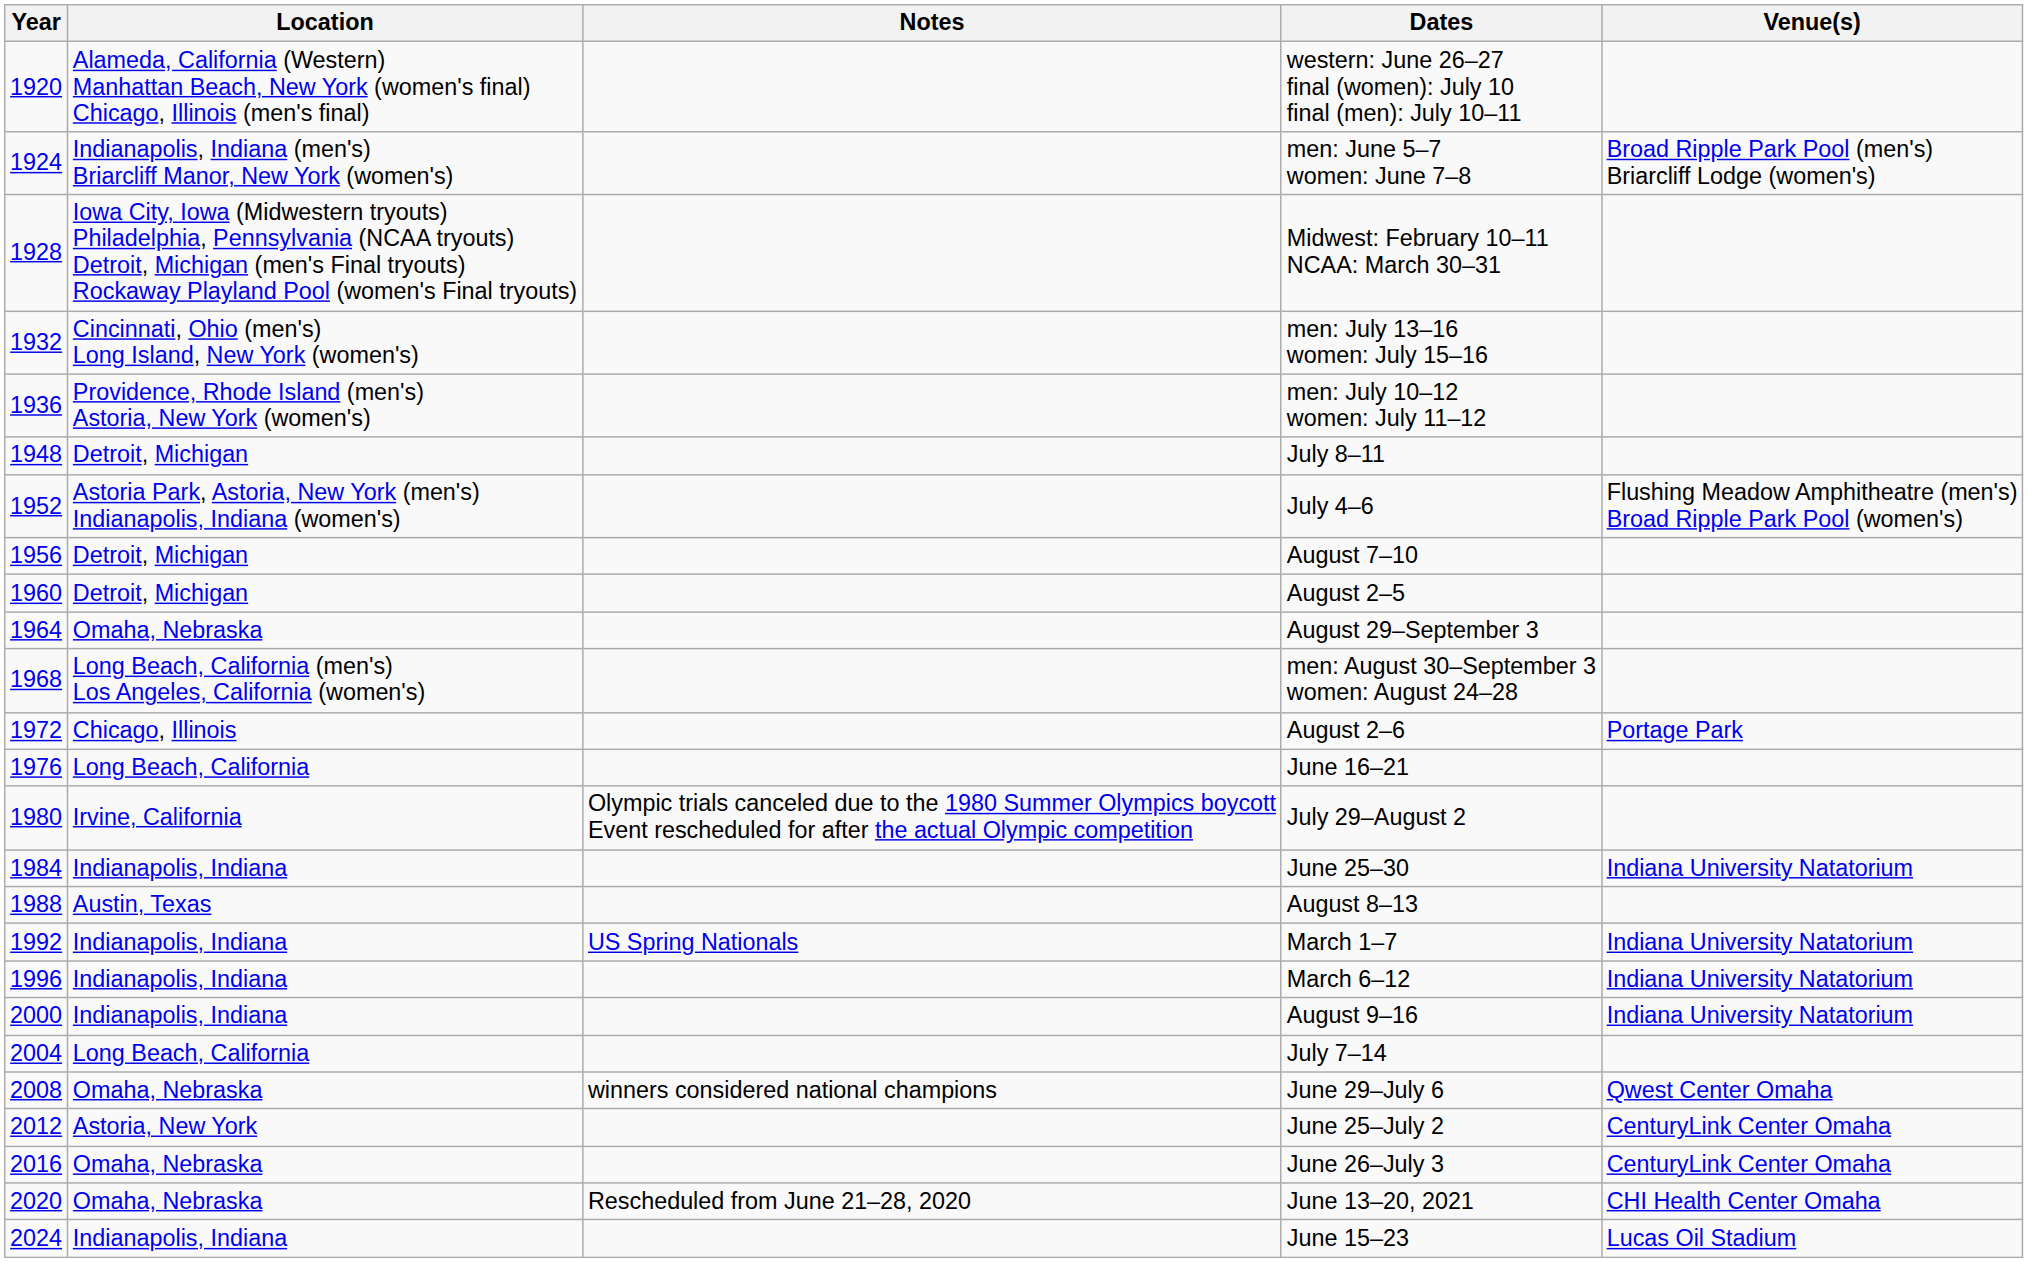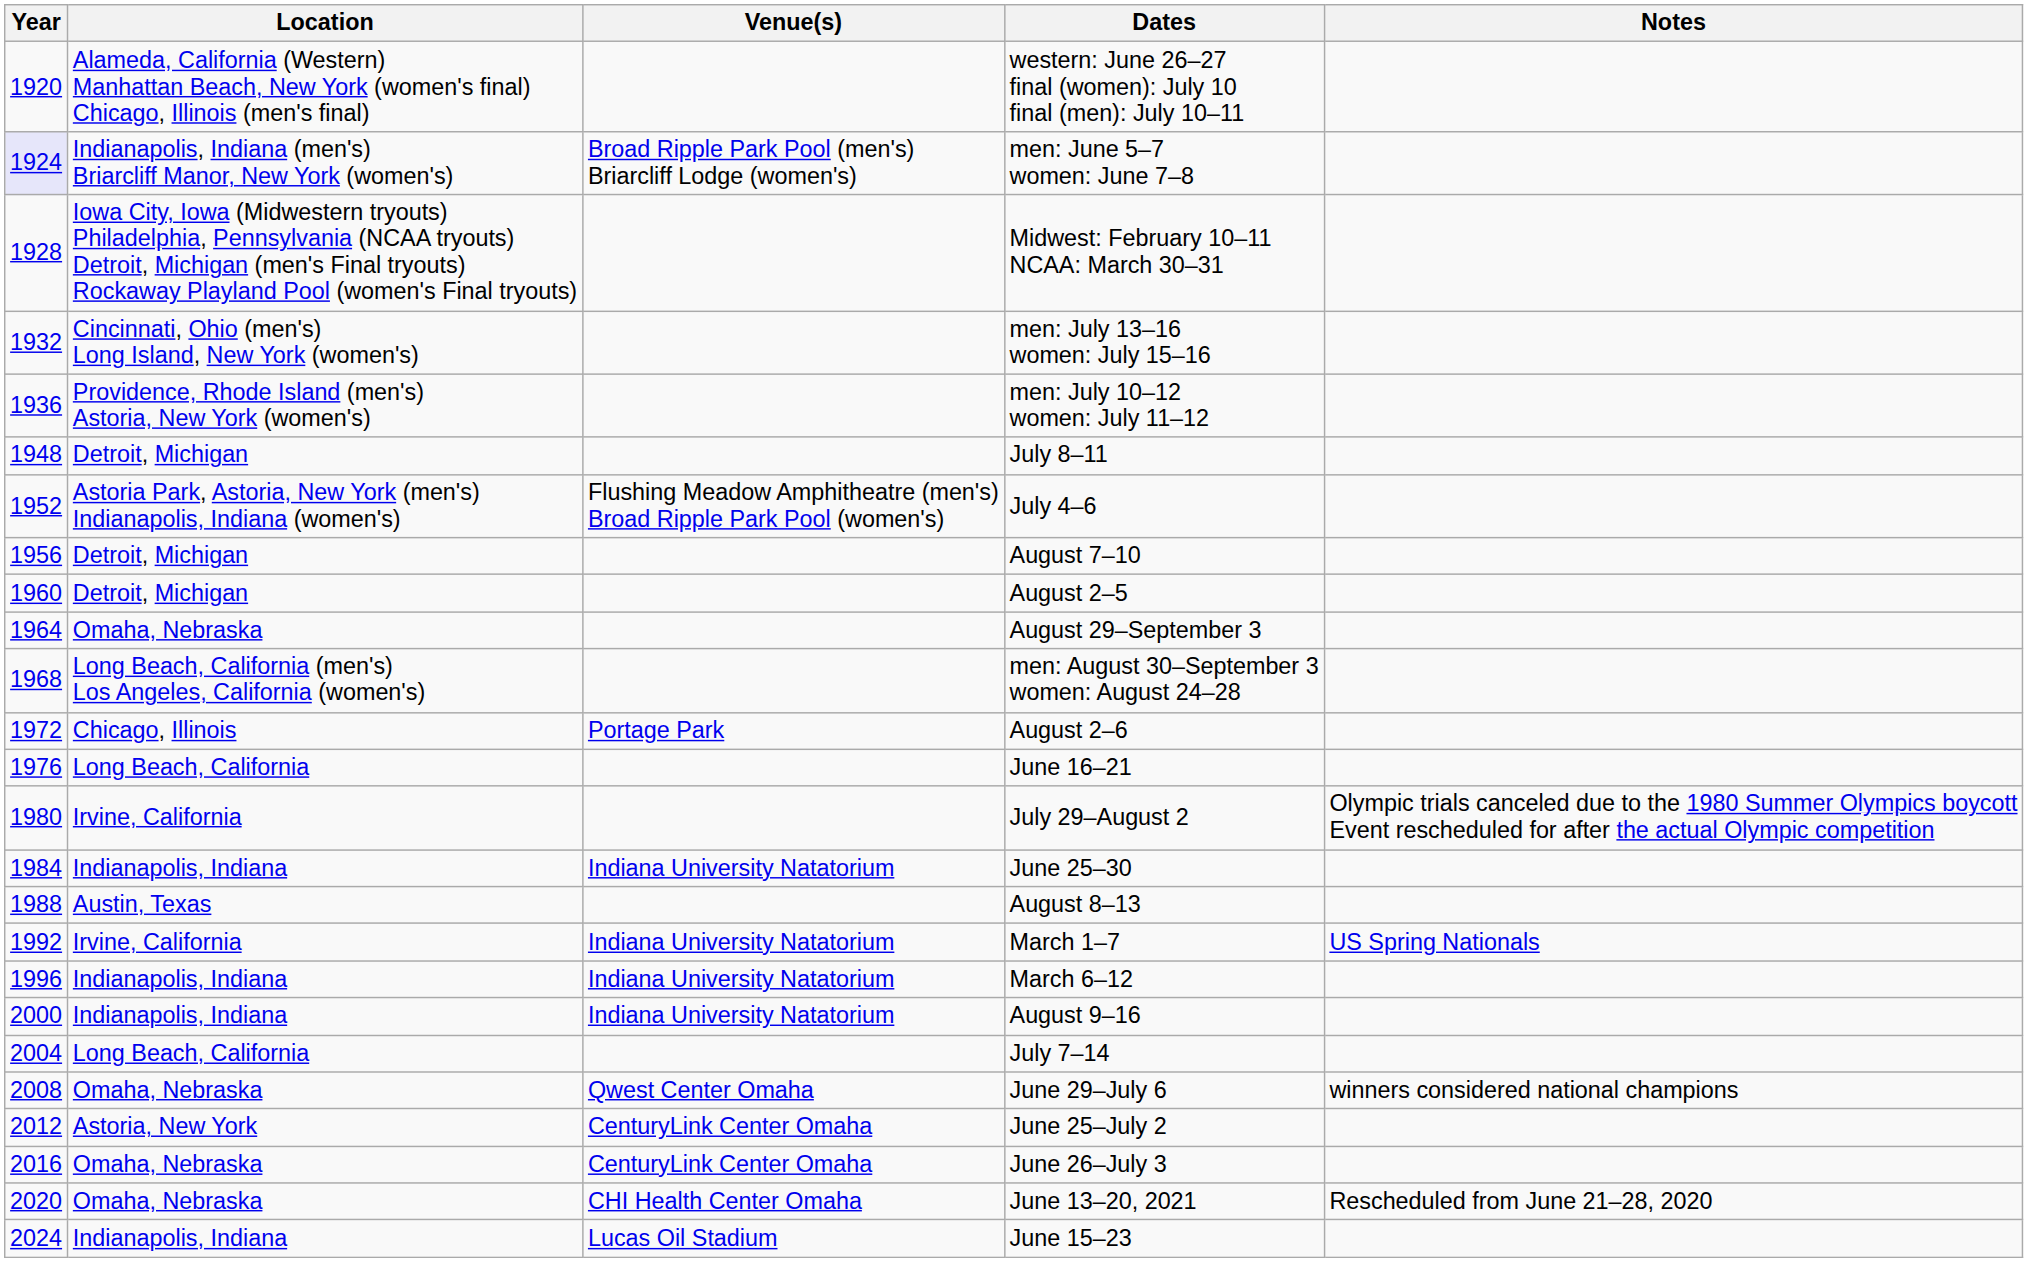columns swapped: Venue(s) <-> Notes
men: June 5–7 women: June 7–8 | Year: no background -> lavender background
March 1–7 | Location: Indianapolis, Indiana -> Irvine, California
